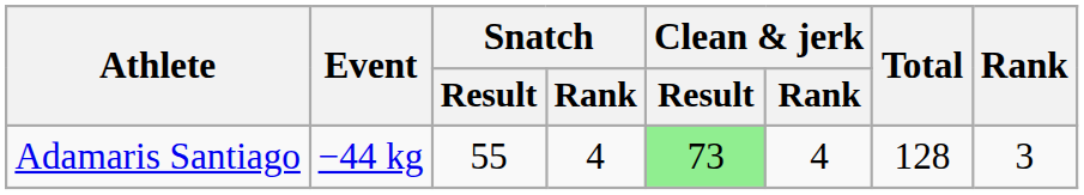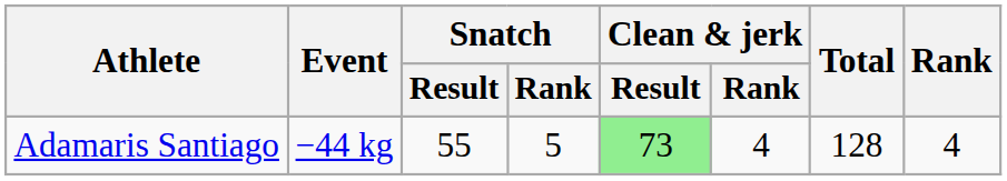Adamaris Santiago | Snatch / Rank: 4 -> 5
Adamaris Santiago | Rank: 3 -> 4
